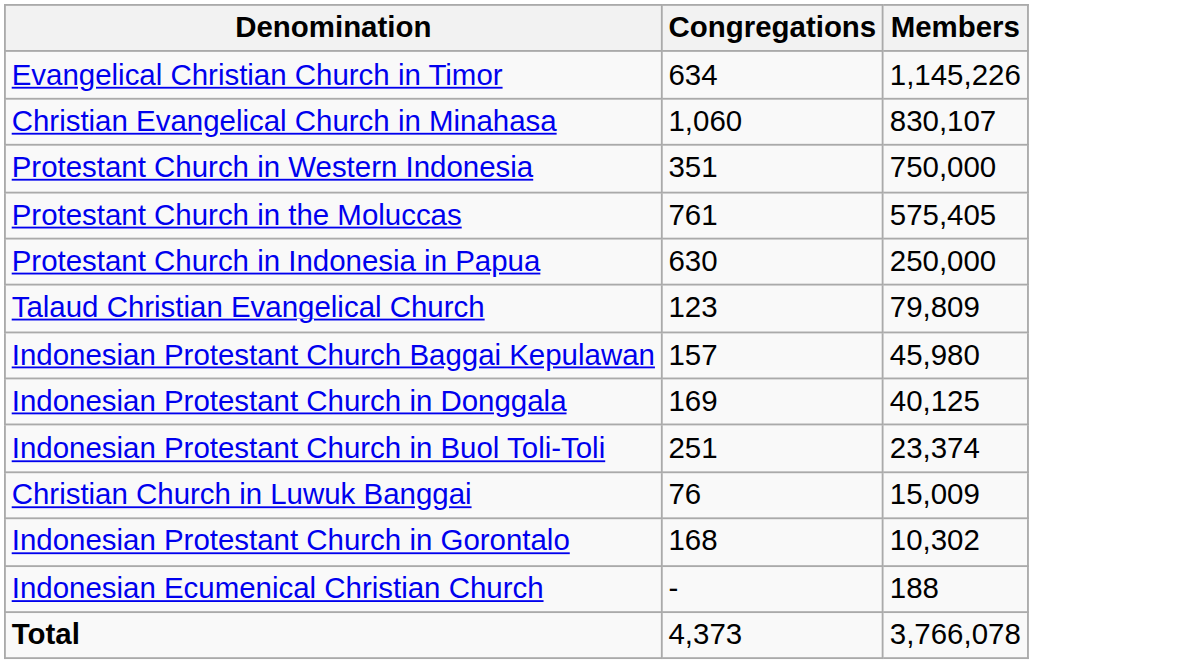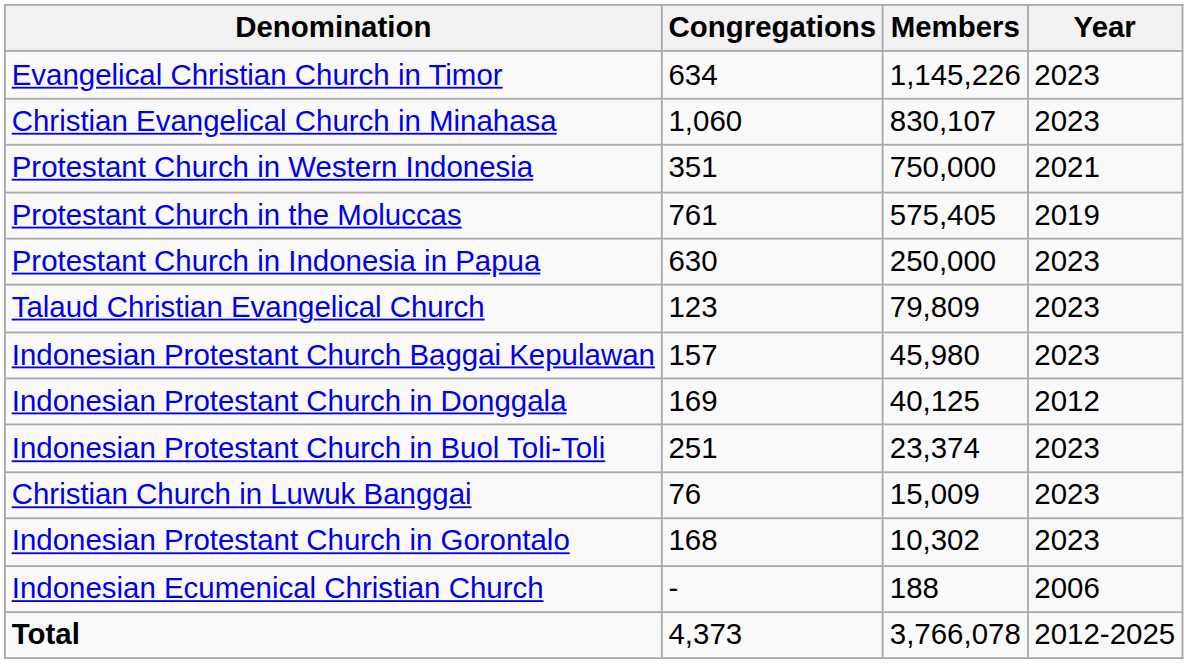+ column: Year | 2023 | 2023 | 2021 | 2019 | 2023 | 2023 | 2023 | 2012 | 2023 | 2023 | 2023 | 2006 | 2012-2025
